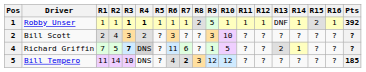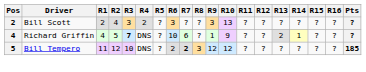- row: 1 | Robby Unser | 1 | 1 | 1 | 1 | 1 | 1 | 1 | 2 | 5 | 1 | 1 | 1 | DNF | 1 | 2 | 1 | 392
Bill Scott | R10: 10 -> 13
Richard Griffin | R1: 7 -> 4
Richard Griffin | R4: lightgrey background -> no background
Richard Griffin | R6: 11 -> 10
Richard Griffin | R10: 5 -> 9
Bill Tempero | R2: 14 -> 12
Bill Tempero | R6: 4 -> 2
